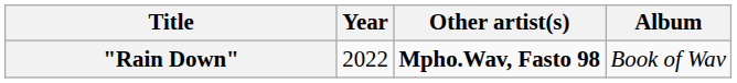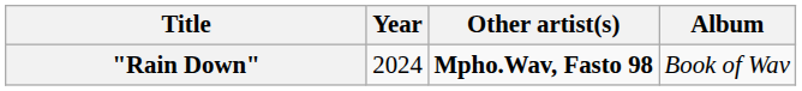"Rain Down" | Year: 2022 -> 2024
